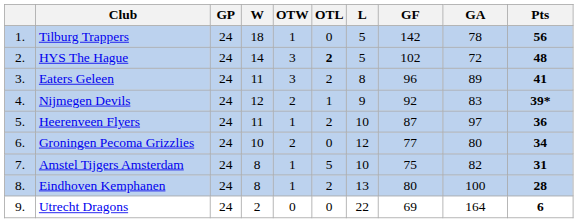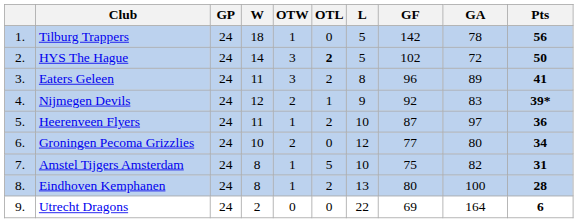HYS The Hague | Pts: 48 -> 50
